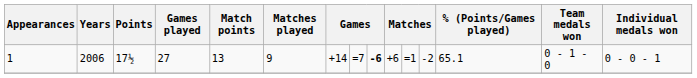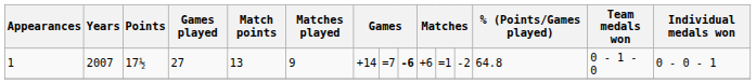1 | Years: 2006 -> 2007
1 | % (Points/Games played): 65.1 -> 64.8
